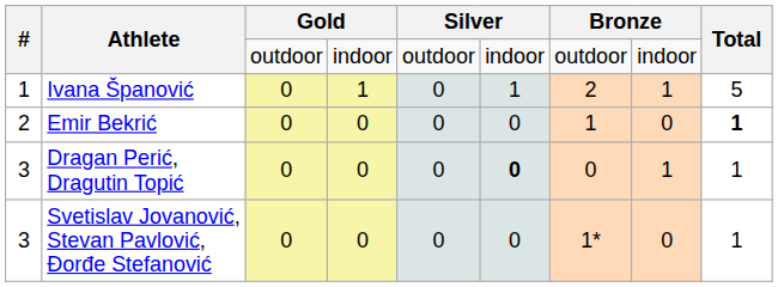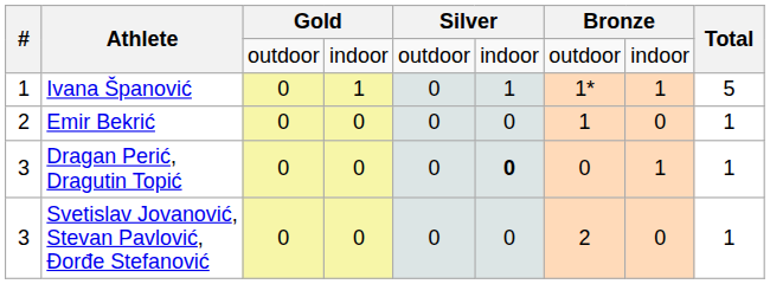Ivana Španović | column 7: 2 -> 1*
Emir Bekrić | Total: bold -> normal
Svetislav Jovanović, Stevan Pavlović, Đorđe Stefanović | column 7: 1* -> 2
